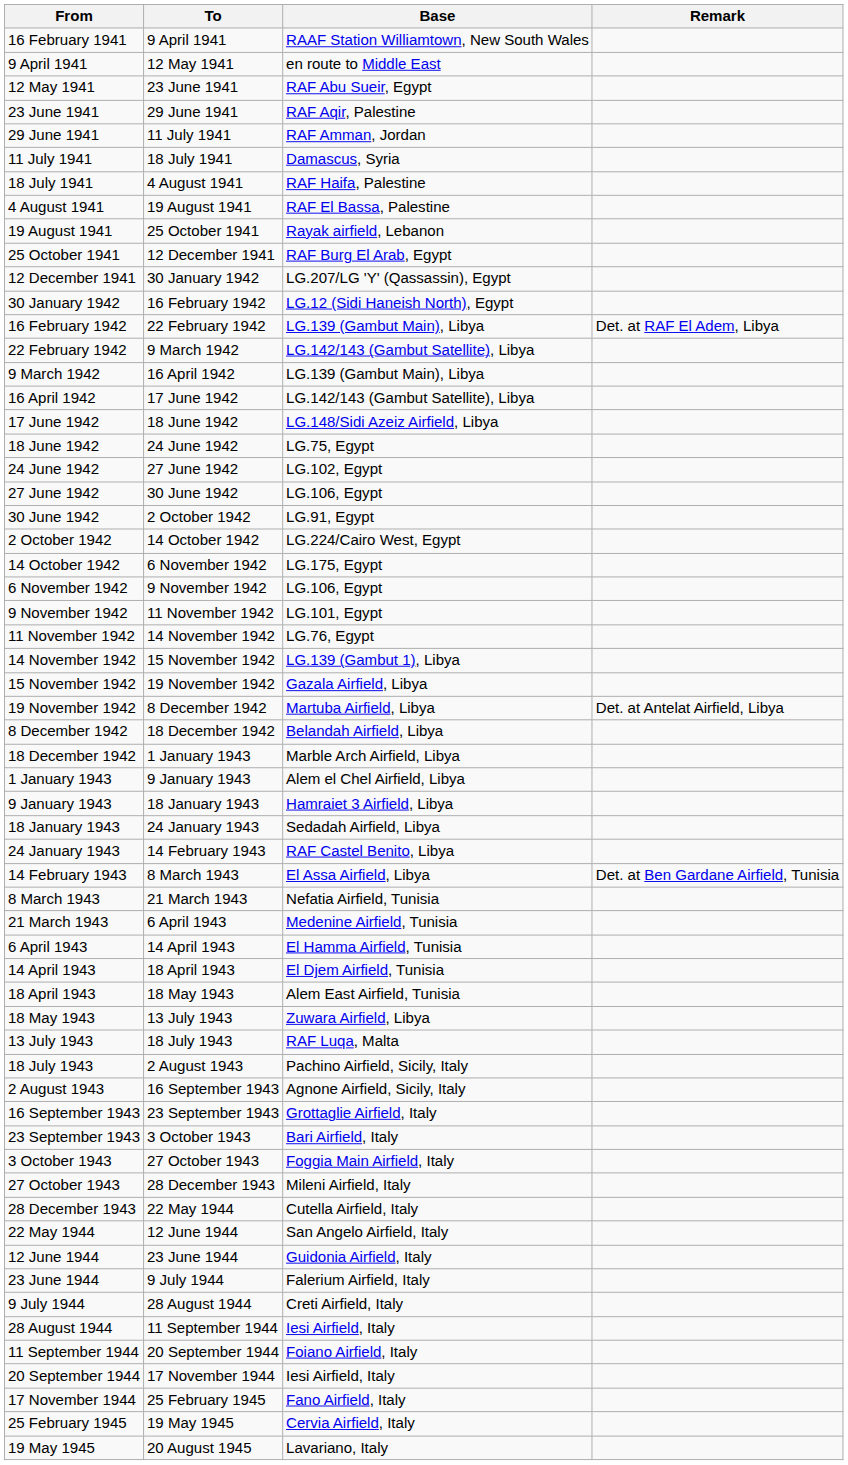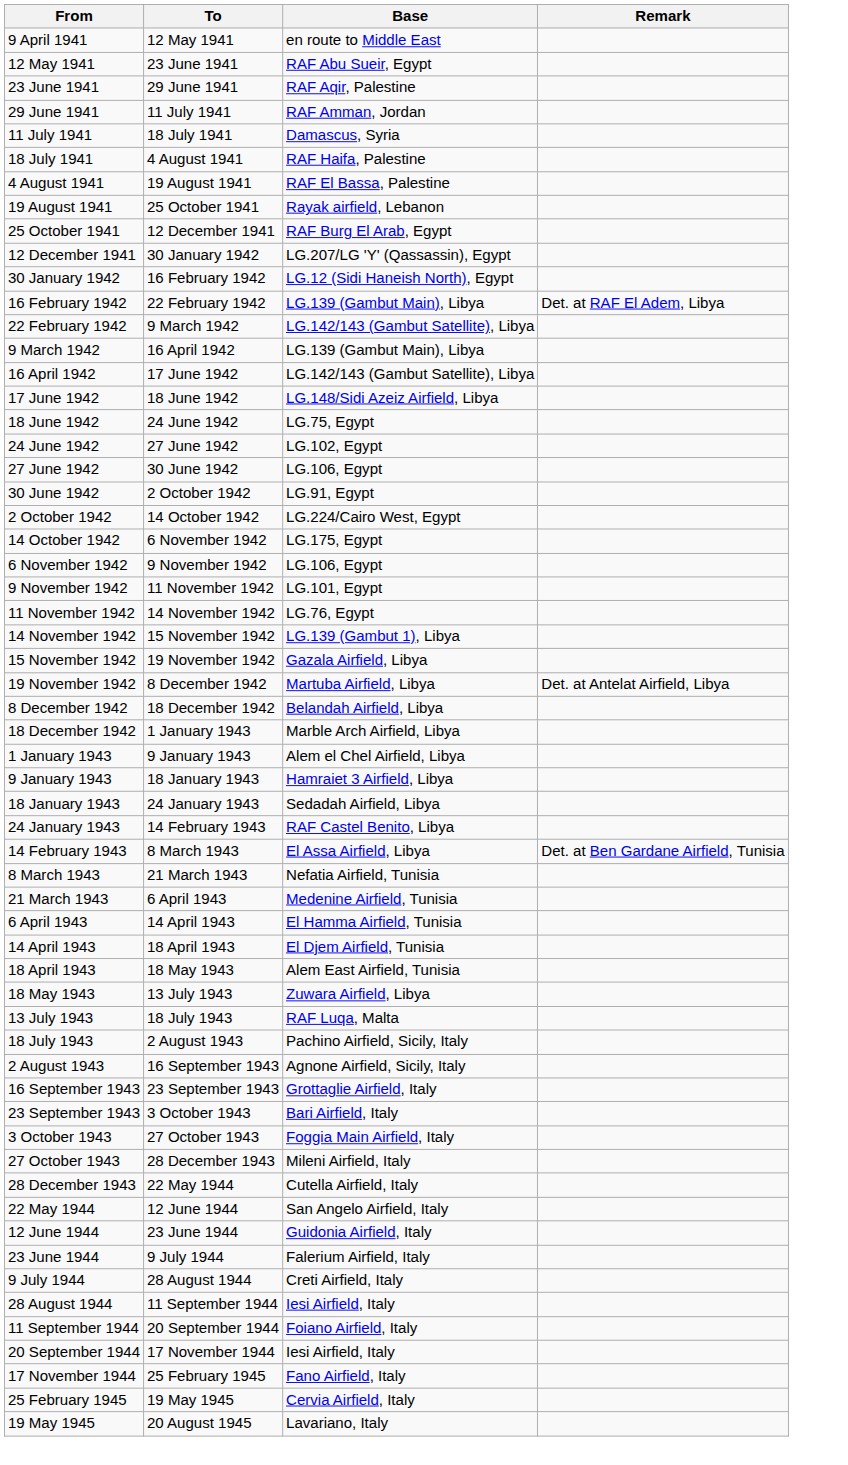- row: 16 February 1941 | 9 April 1941 | RAAF Station Williamtown, New South Wales
